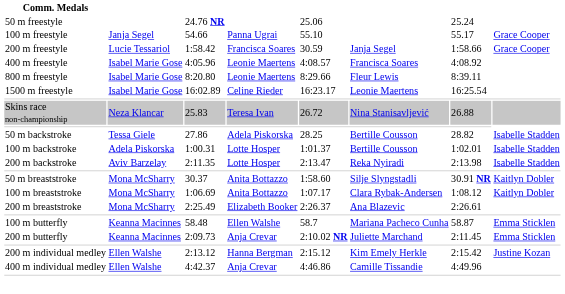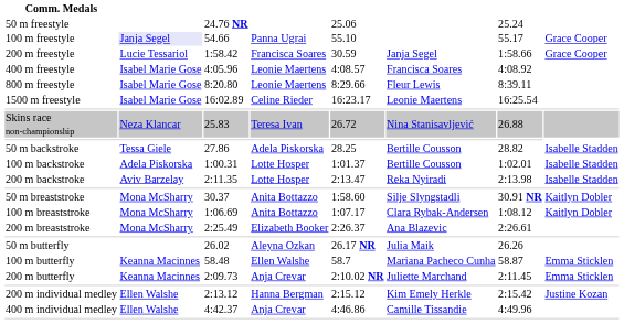100 m freestyle | column 2: no background -> lavender background
+ row: 50 m butterfly | 26.02 | Aleyna Ozkan | 26.17 NR | Julia Maik | 26.26
